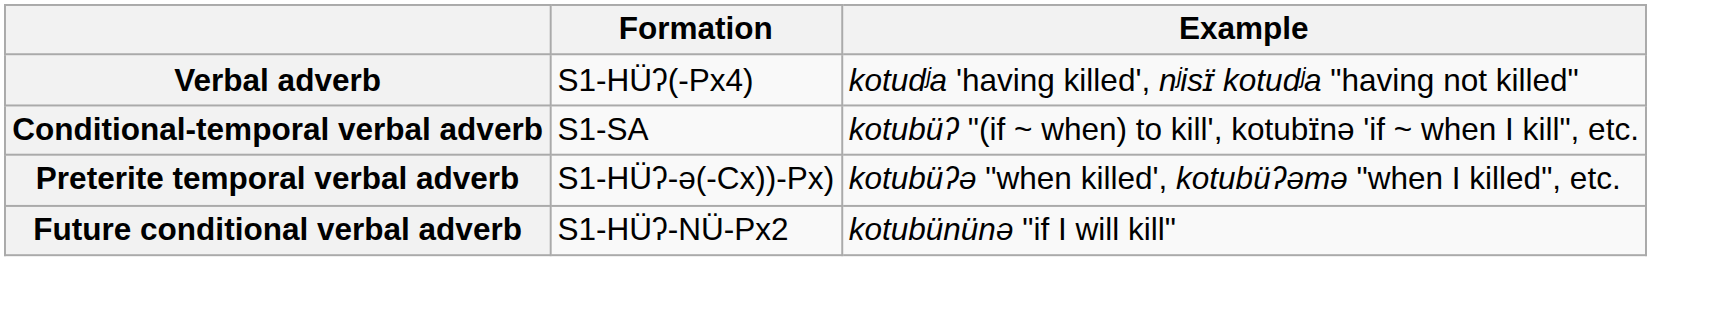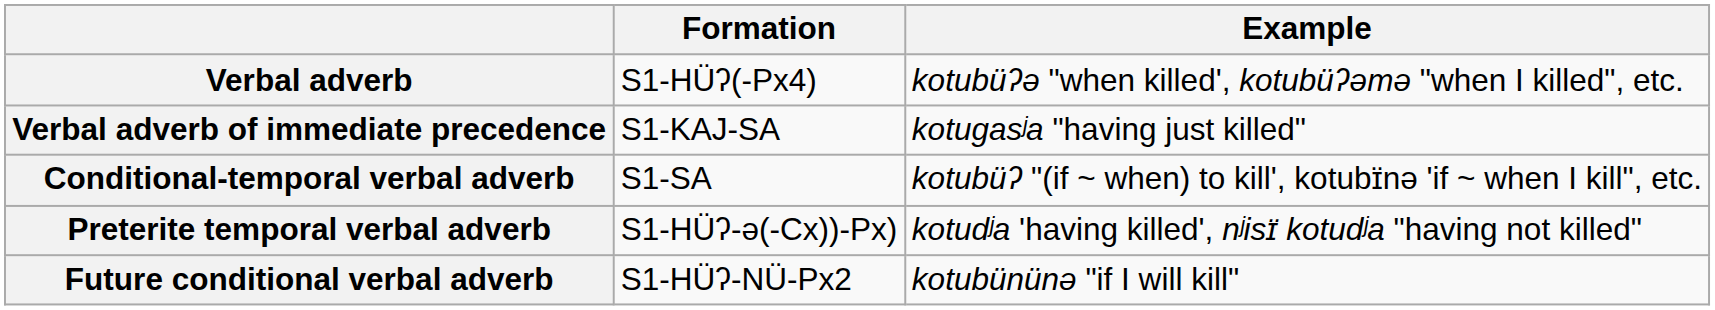Verbal adverb | Example: kotudʲa 'having killed', nʲisɪ̈ kotudʲa "having not killed" -> kotubüʔə "when killed', kotubüʔəmə "when I killed", etc.
+ row: Verbal adverb of immediate precedence | S1-KAJ-SA | kotugasʲa "having just killed"
Preterite temporal verbal adverb | Example: kotubüʔə "when killed', kotubüʔəmə "when I killed", etc. -> kotudʲa 'having killed', nʲisɪ̈ kotudʲa "having not killed"
